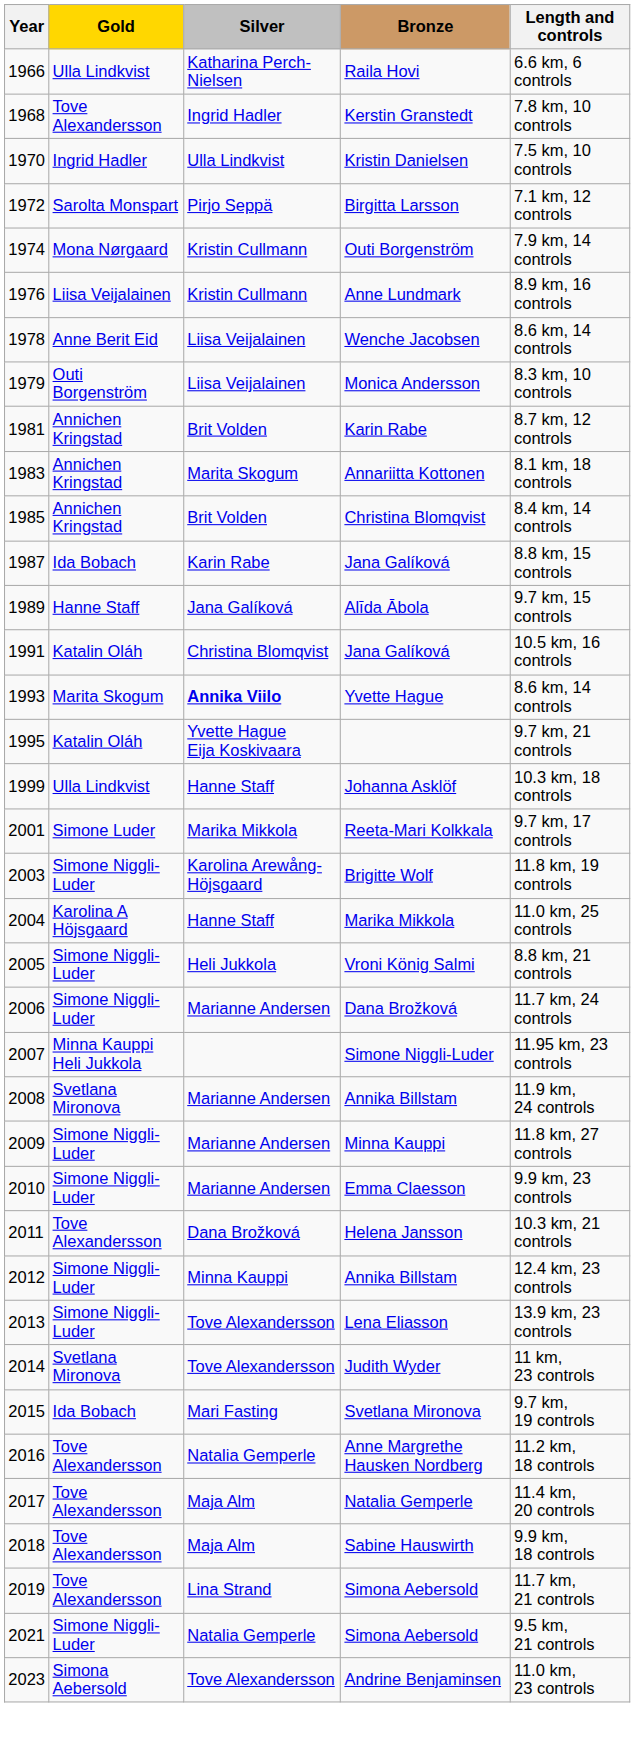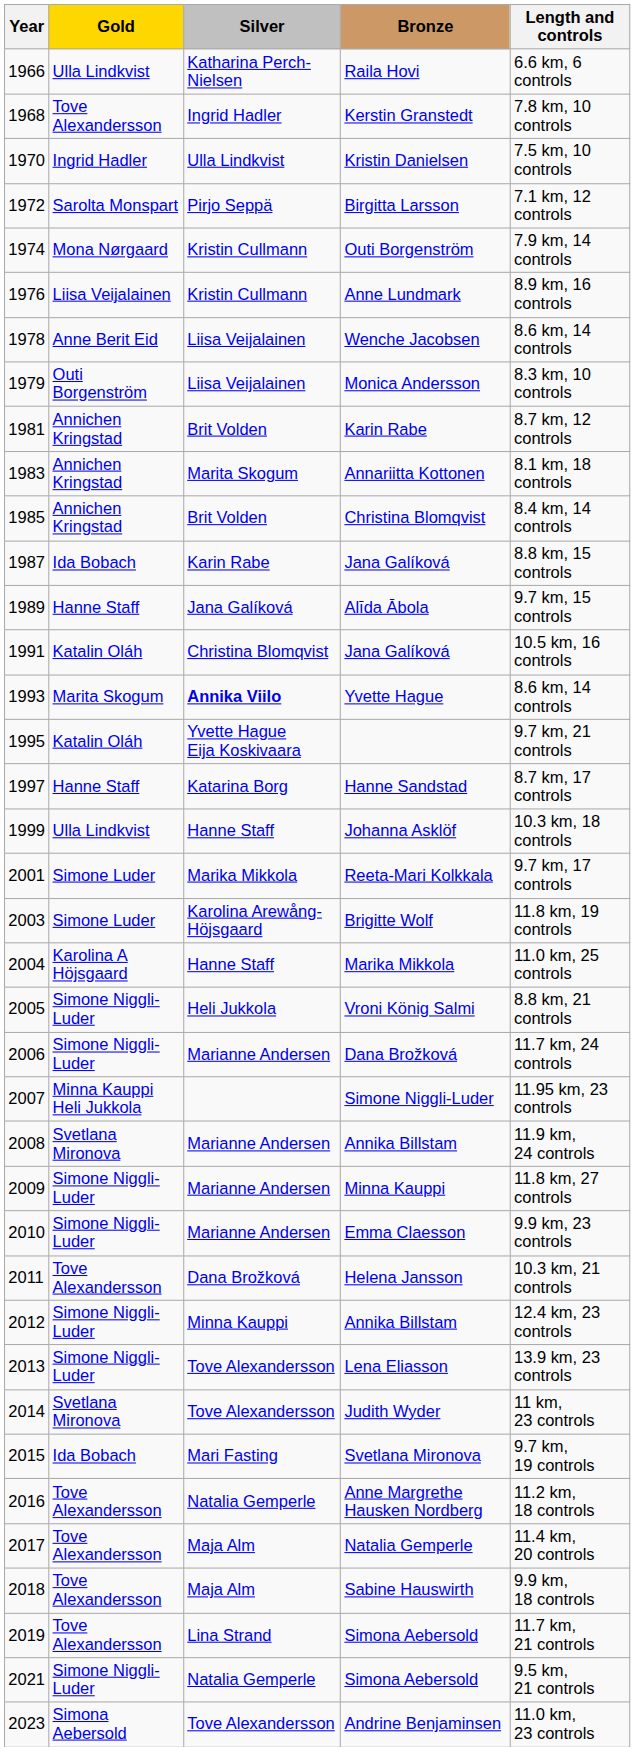+ row: 1997 | Hanne Staff | Katarina Borg | Hanne Sandstad | 8.7 km, 17 controls
Brigitte Wolf | Gold: Simone Niggli-Luder -> Simone Luder
